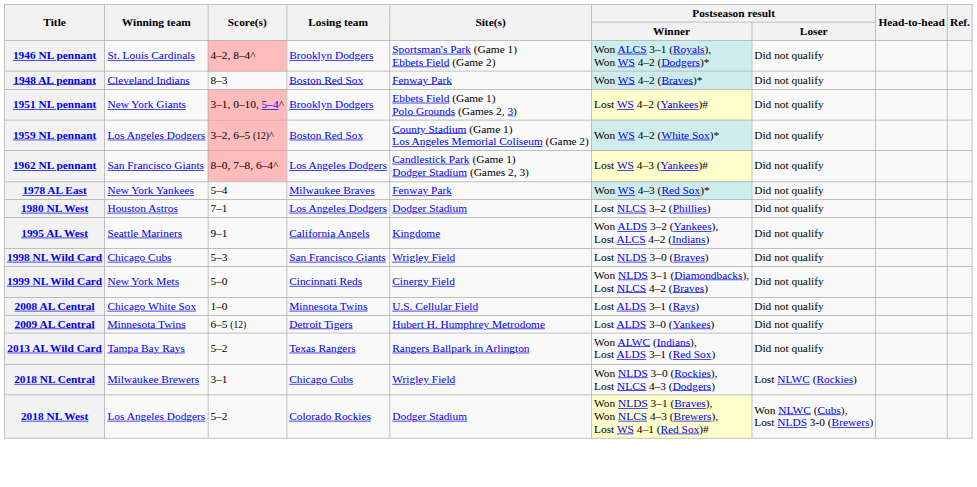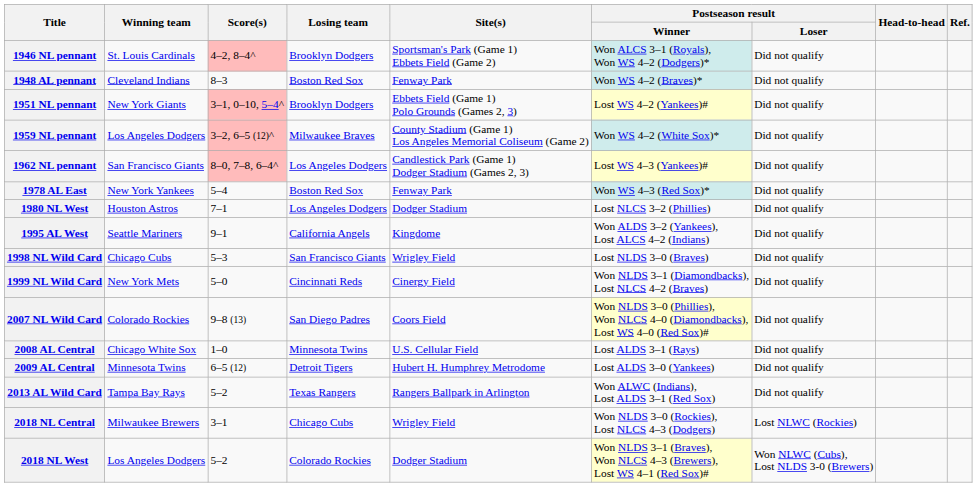1959 NL pennant | Losing team: Boston Red Sox -> Milwaukee Braves
1978 AL East | Losing team: Milwaukee Braves -> Boston Red Sox
+ row: 2007 NL Wild Card | Colorado Rockies | 9–8 (13) | San Diego Padres | Coors Field | Won NLDS 3–0 (Phillies), Won NLCS 4–0 (Diamondbacks), Lost WS 4–0 (Red Sox)# | Did not qualify
